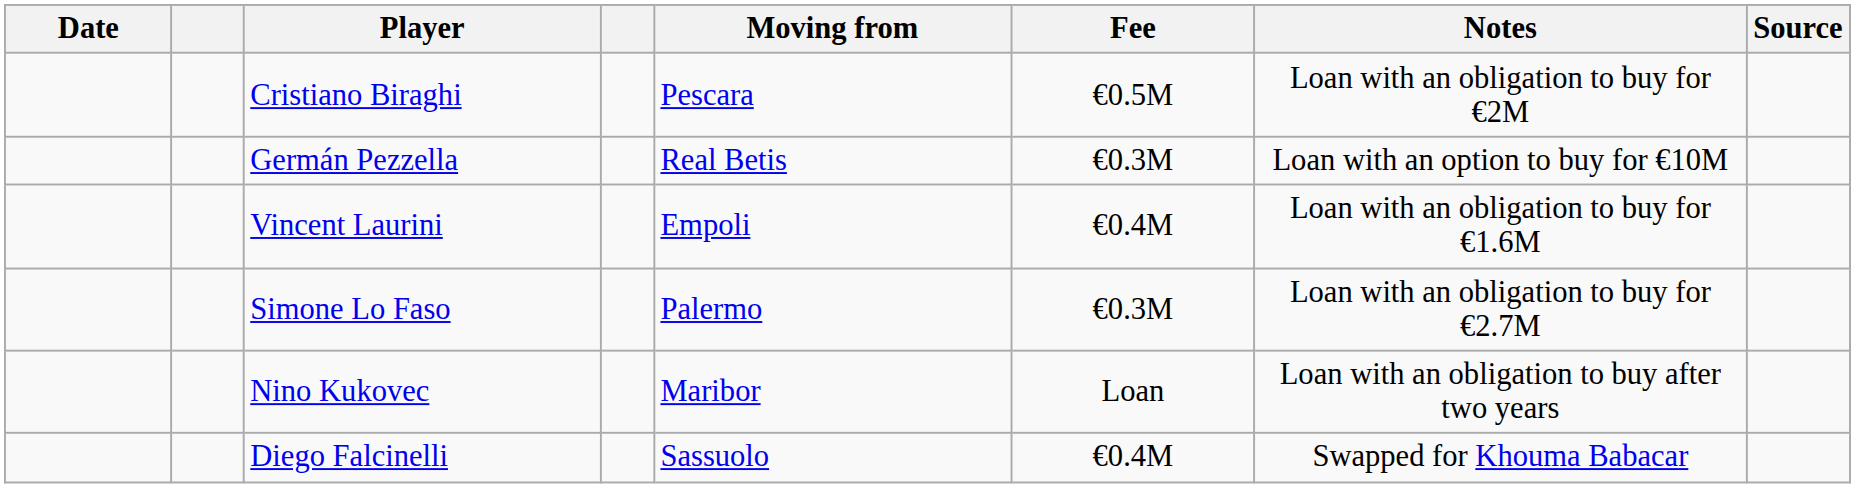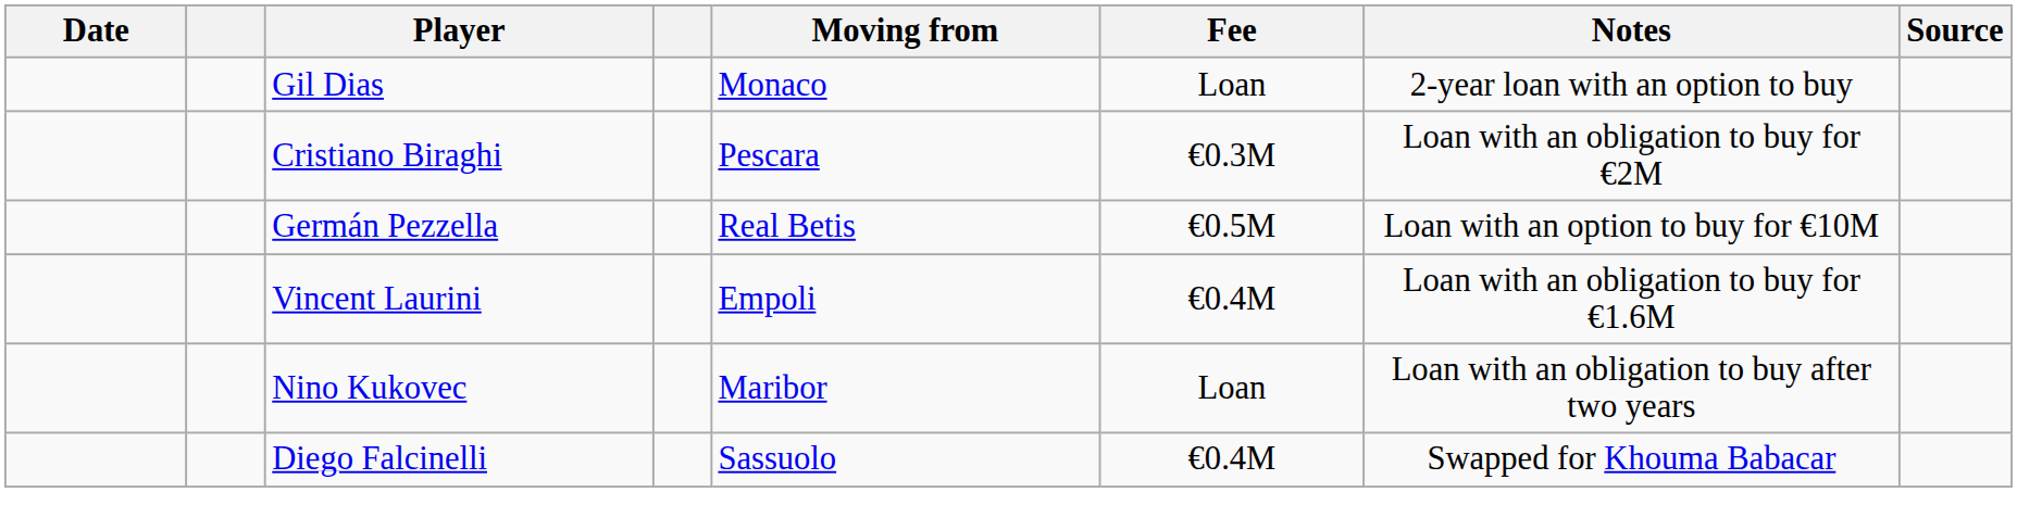+ row: Gil Dias | Monaco | Loan | 2-year loan with an option to buy
Cristiano Biraghi | Fee: €0.5M -> €0.3M
Germán Pezzella | Fee: €0.3M -> €0.5M
- row: Simone Lo Faso | Palermo | €0.3M | Loan with an obligation to buy for €2.7M
